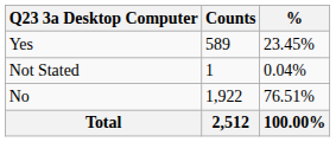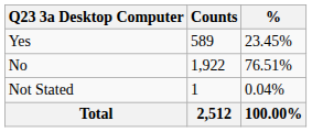rows swapped: No <-> Not Stated
